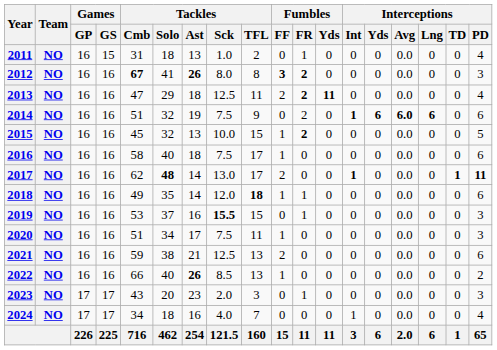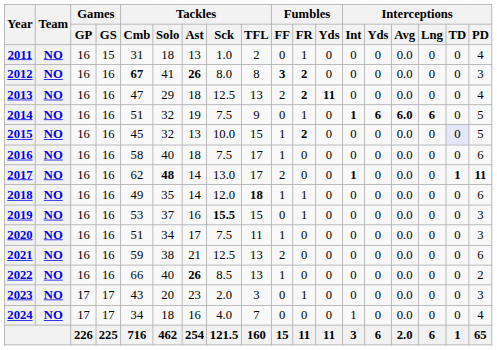2013 | Tackles / TFL: 11 -> 13
2014 | Fumbles / FR: 2 -> 1
2014 | Interceptions / PD: 6 -> 5
2015 | Interceptions / TD: no background -> lavender background
